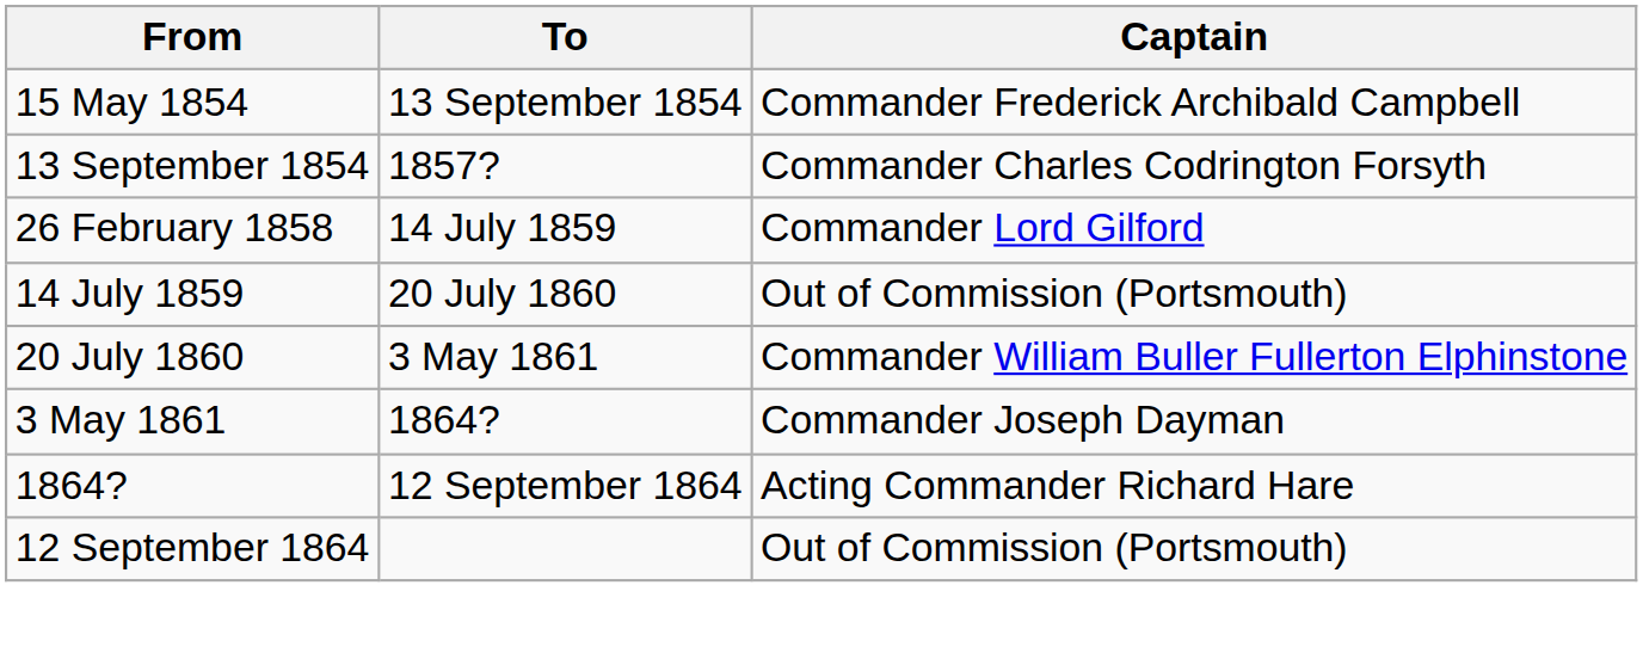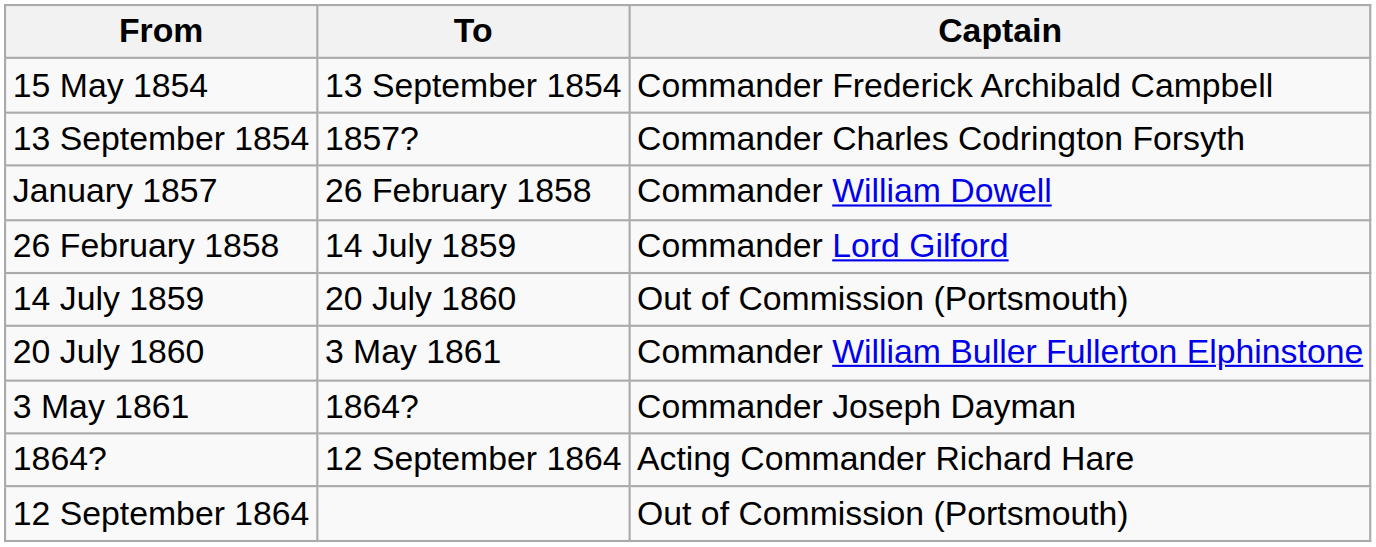+ row: January 1857 | 26 February 1858 | Commander William Dowell
